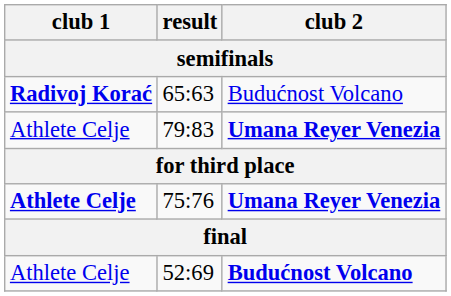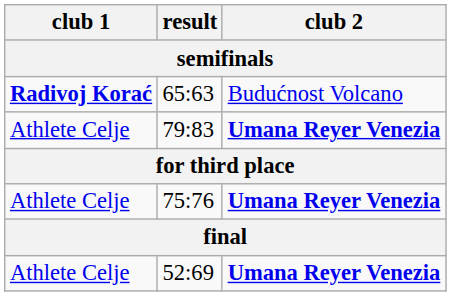75:76 | club 1: bold -> normal
52:69 | club 2: Budućnost Volcano -> Umana Reyer Venezia
